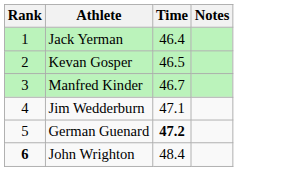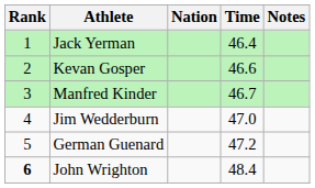+ column: Nation
Kevan Gosper | Time: 46.5 -> 46.6
Jim Wedderburn | Time: 47.1 -> 47.0
German Guenard | Time: bold -> normal
